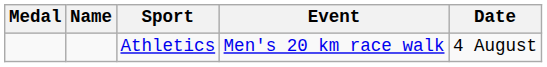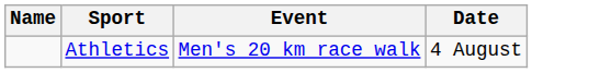- column: Medal
